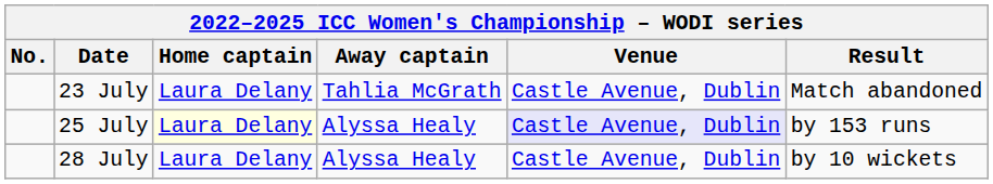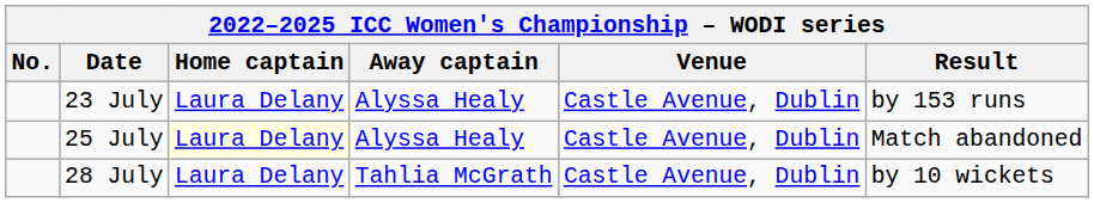23 July | Away captain: Tahlia McGrath -> Alyssa Healy
23 July | Result: Match abandoned -> by 153 runs
25 July | Venue: lavender background -> no background
25 July | Result: by 153 runs -> Match abandoned
28 July | Away captain: Alyssa Healy -> Tahlia McGrath
